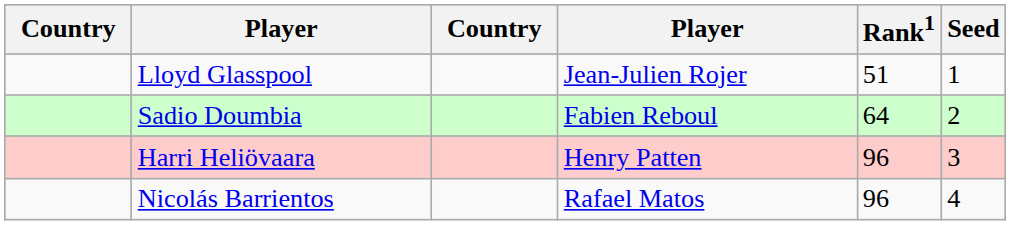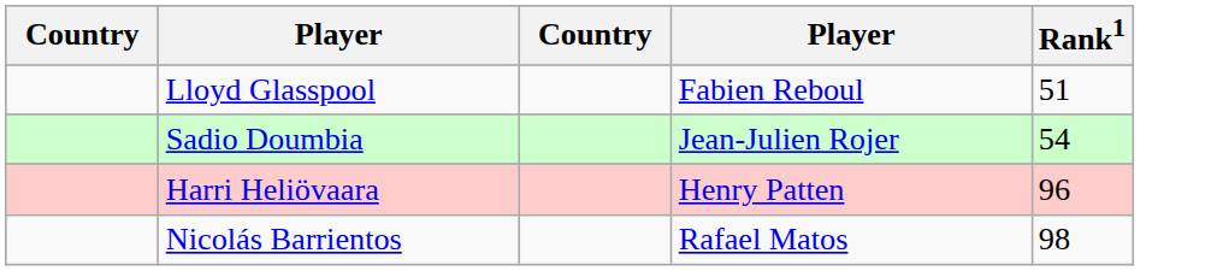- column: Seed | 1 | 2 | 3 | 4
Lloyd Glasspool | column 4: Jean-Julien Rojer -> Fabien Reboul
Sadio Doumbia | column 4: Fabien Reboul -> Jean-Julien Rojer
Sadio Doumbia | Rank1: 64 -> 54
Nicolás Barrientos | Rank1: 96 -> 98
